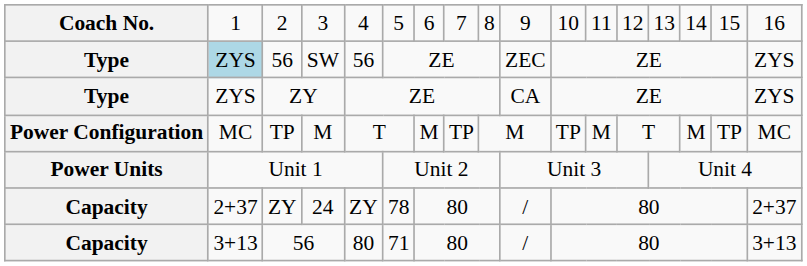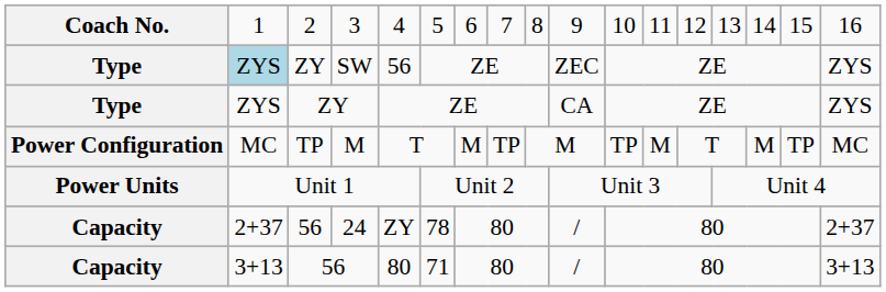SW | column 3: 56 -> ZY
24 | column 3: ZY -> 56
